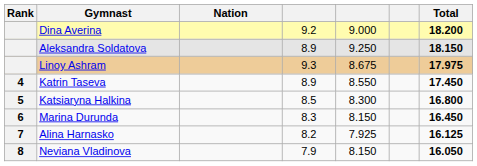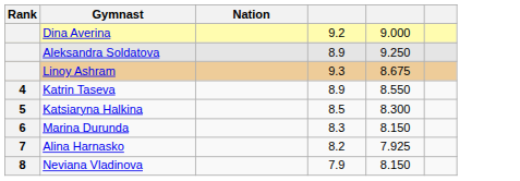- column: Total | 18.200 | 18.150 | 17.975 | 17.450 | 16.800 | 16.450 | 16.125 | 16.050
